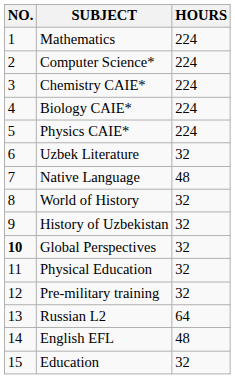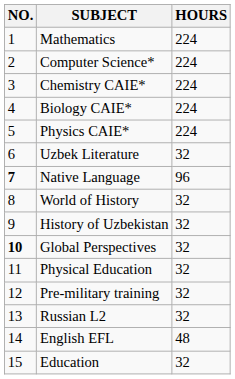Native Language | NO.: normal -> bold
Native Language | HOURS: 48 -> 96
Russian L2 | HOURS: 64 -> 32
